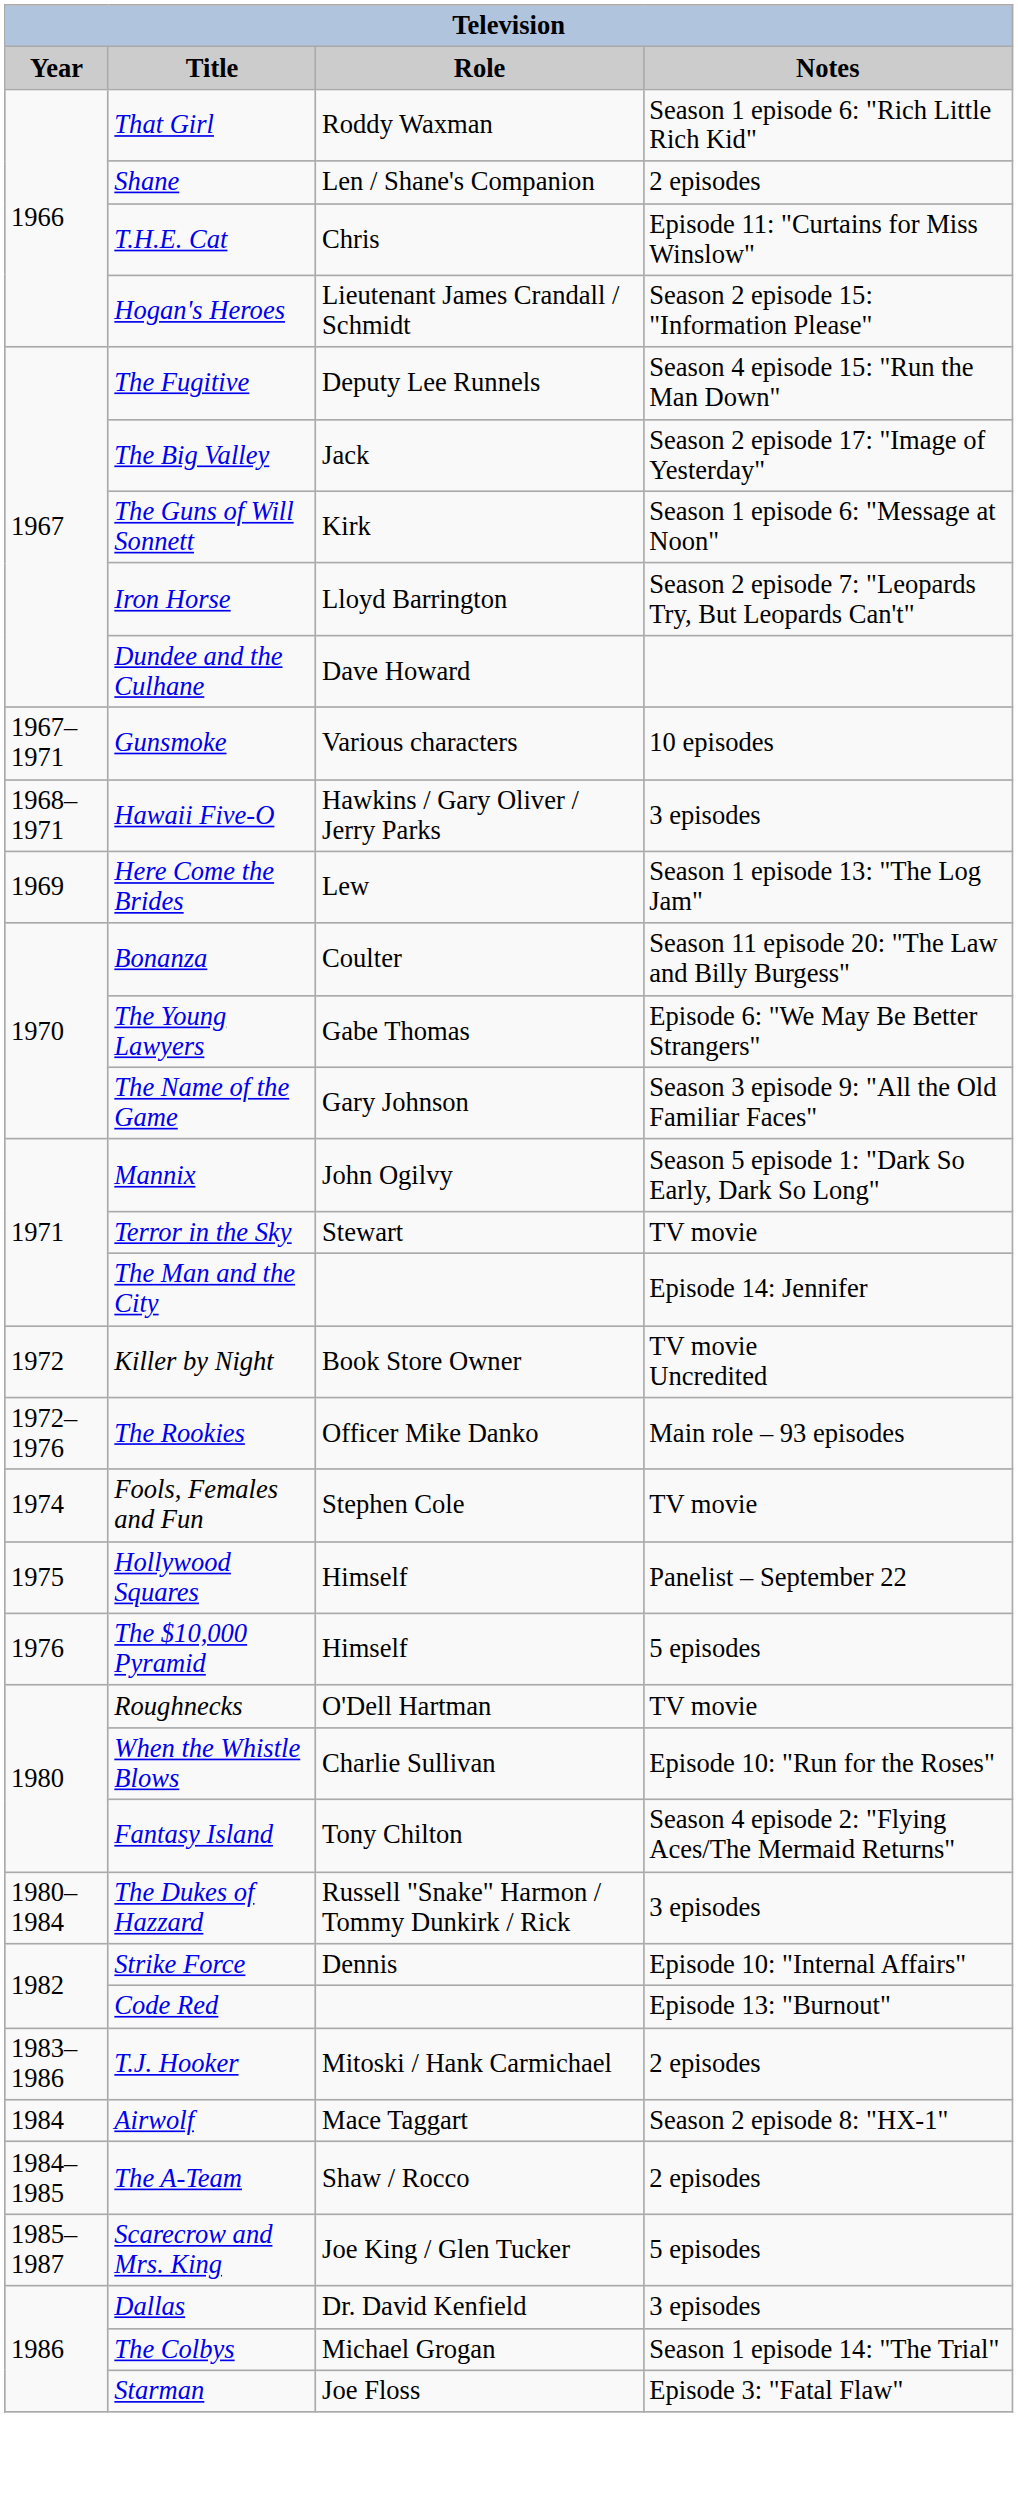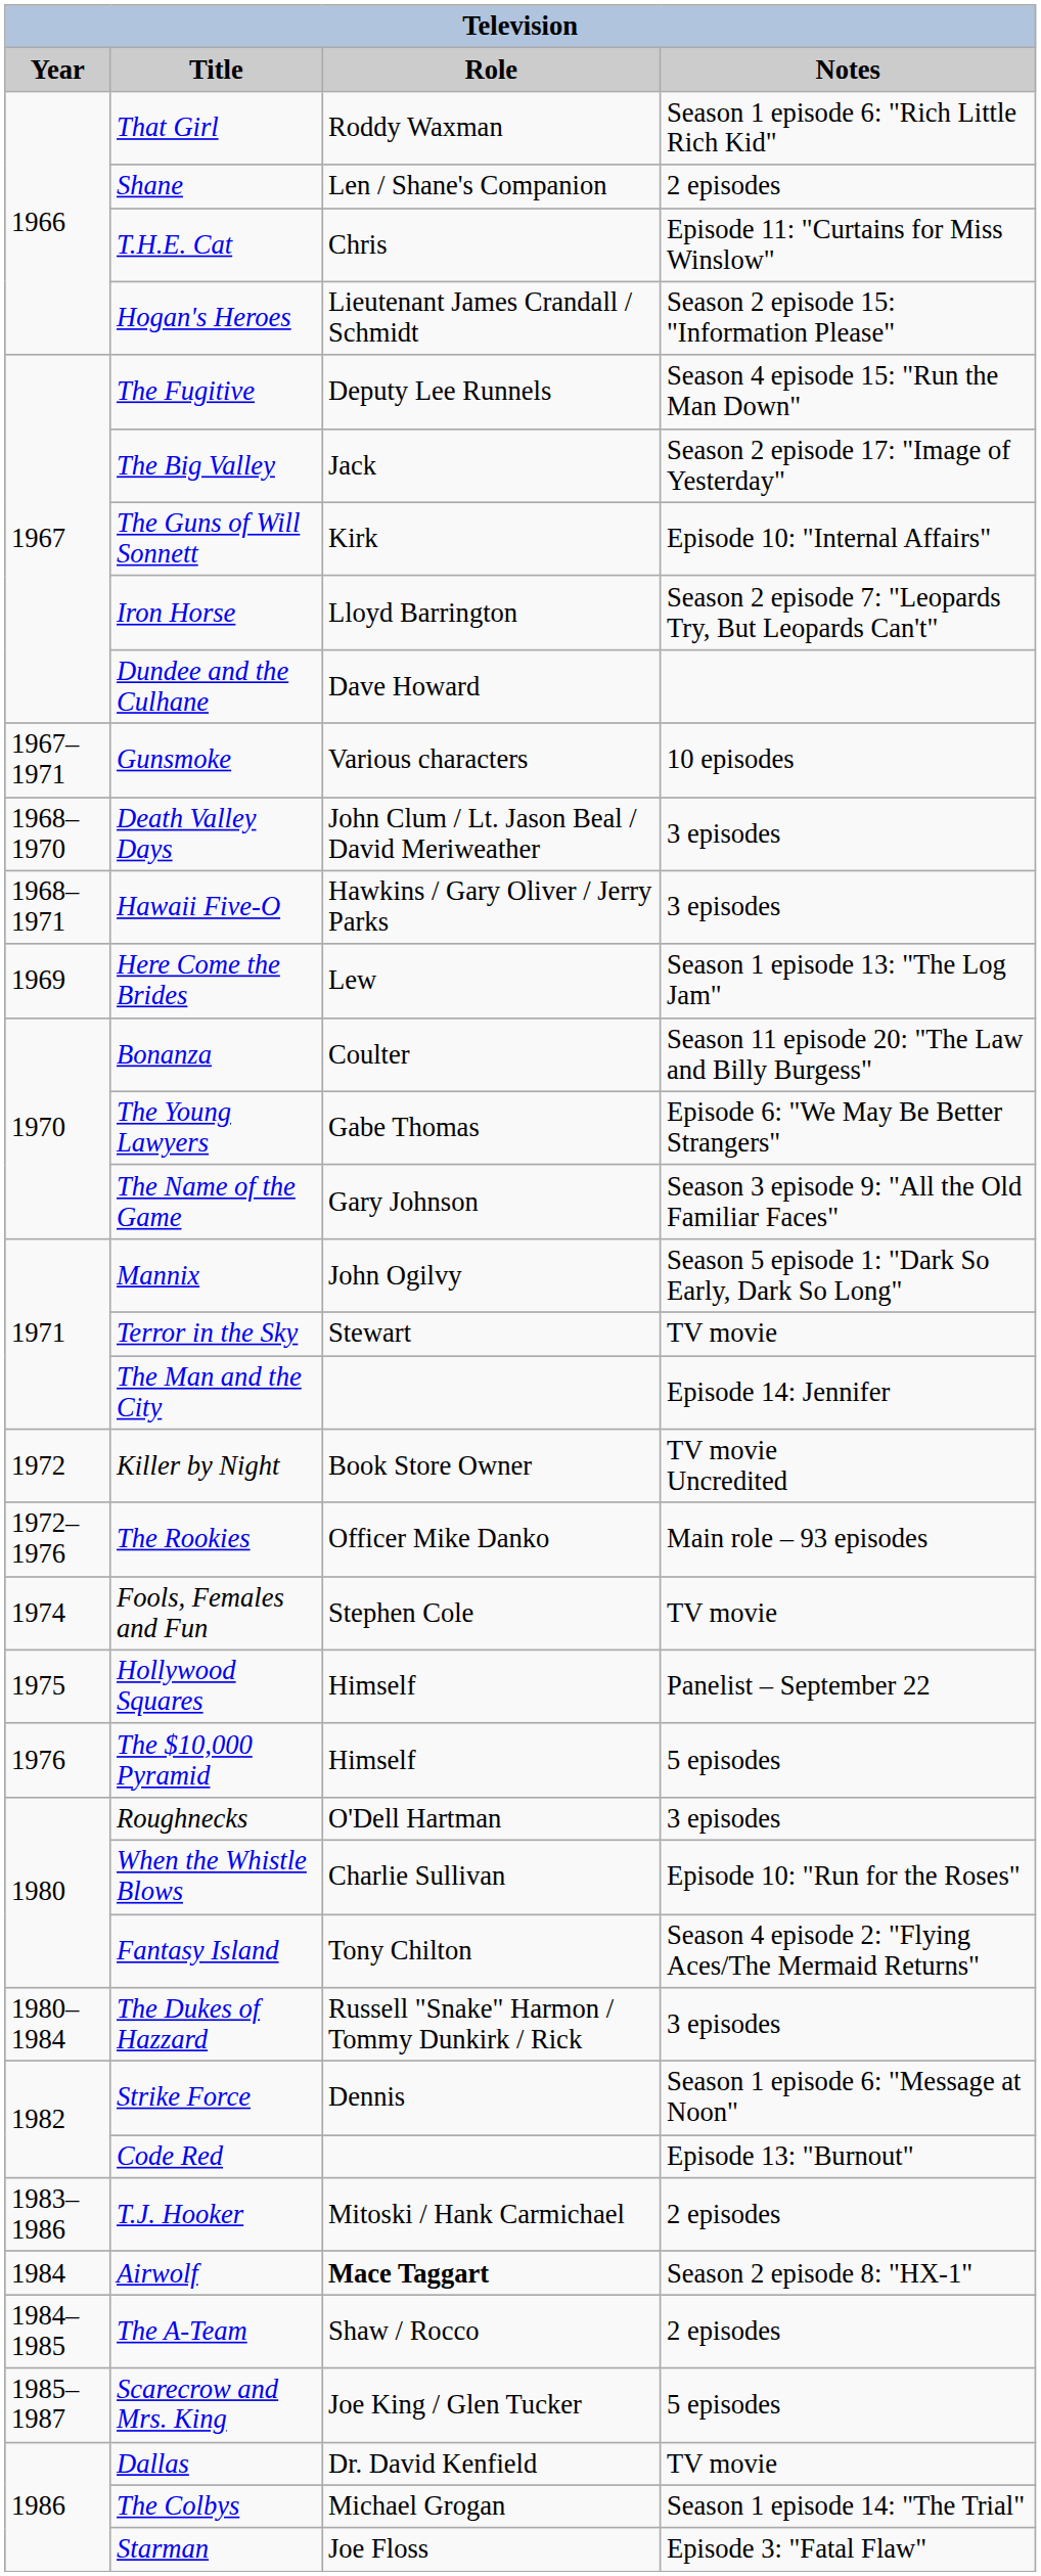The Guns of Will Sonnett | Notes: Season 1 episode 6: "Message at Noon" -> Episode 10: "Internal Affairs"
+ row: 1968–1970 | Death Valley Days | John Clum / Lt. Jason Beal / David Meriweather | 3 episodes
Roughnecks | Notes: TV movie -> 3 episodes
Strike Force | Notes: Episode 10: "Internal Affairs" -> Season 1 episode 6: "Message at Noon"
Airwolf | Role: normal -> bold
Dallas | Notes: 3 episodes -> TV movie
